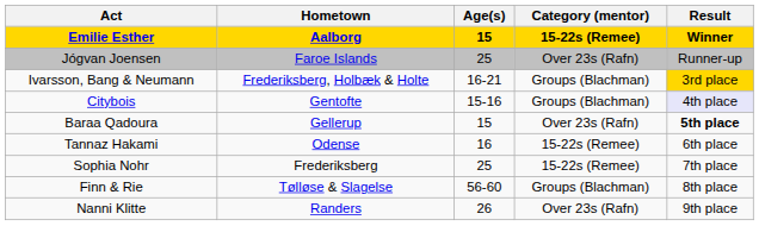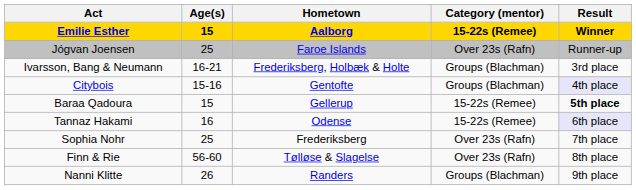columns swapped: Age(s) <-> Hometown
Ivarsson, Bang & Neumann | Result: gold background -> no background
Baraa Qadoura | Category (mentor): Over 23s (Rafn) -> 15-22s (Remee)
Tannaz Hakami | Result: no background -> lavender background
Sophia Nohr | Category (mentor): 15-22s (Remee) -> Over 23s (Rafn)
Finn & Rie | Category (mentor): Groups (Blachman) -> Over 23s (Rafn)
Nanni Klitte | Category (mentor): Over 23s (Rafn) -> Groups (Blachman)
